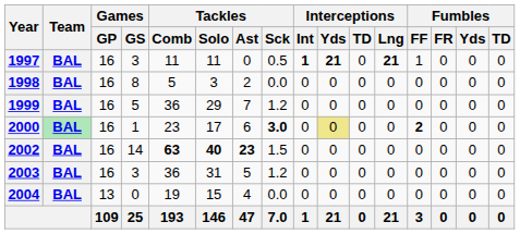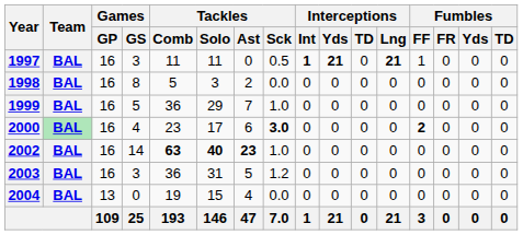1999 | Tackles / Sck: 1.2 -> 1.0
2000 | Games / GS: 1 -> 4
2000 | Interceptions / Yds: khaki background -> no background
2002 | Tackles / Sck: 1.5 -> 1.0
